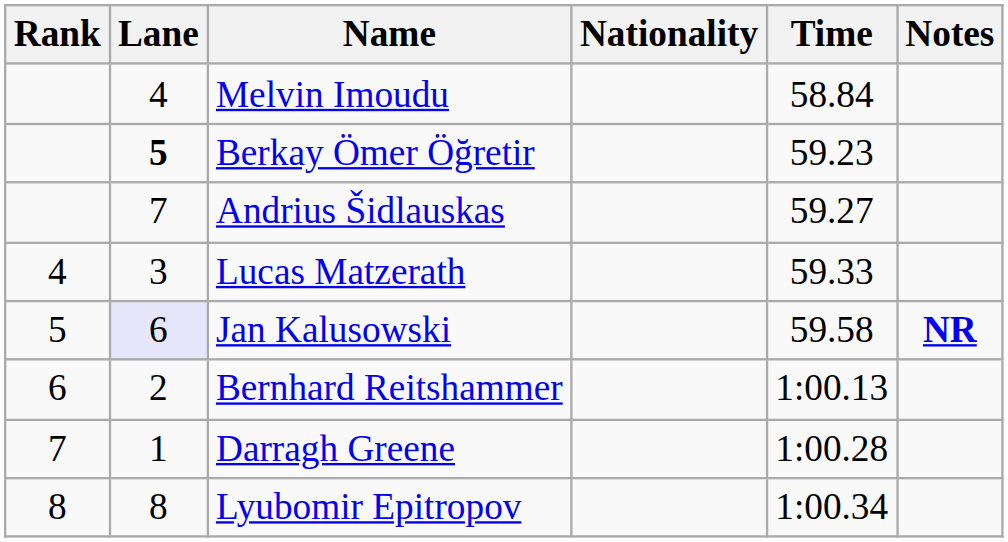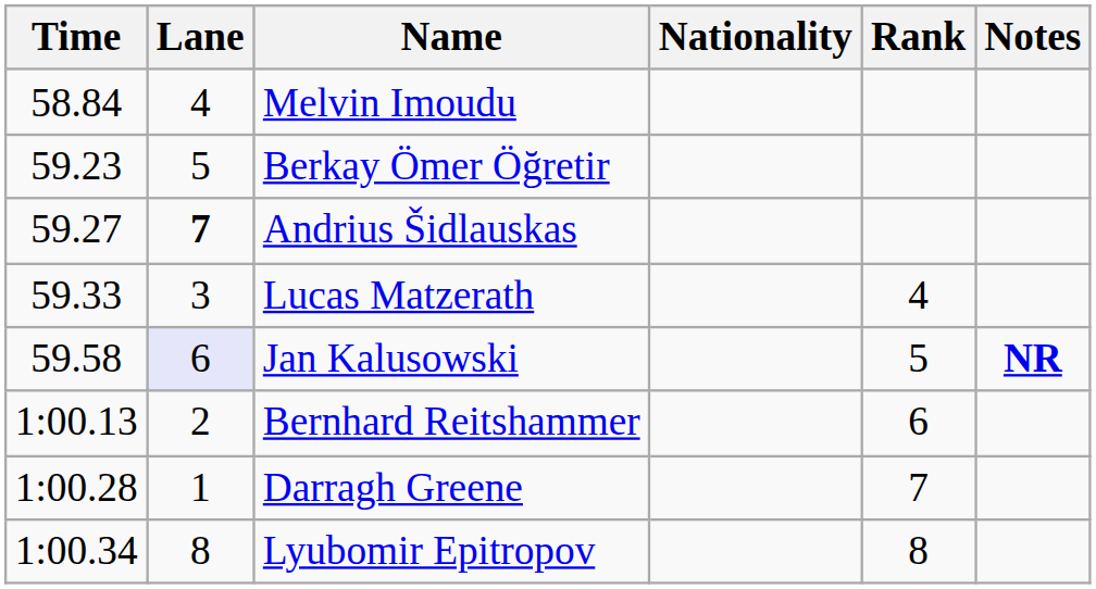columns swapped: Rank <-> Time
Berkay Ömer Öğretir | Lane: bold -> normal
Andrius Šidlauskas | Lane: normal -> bold
